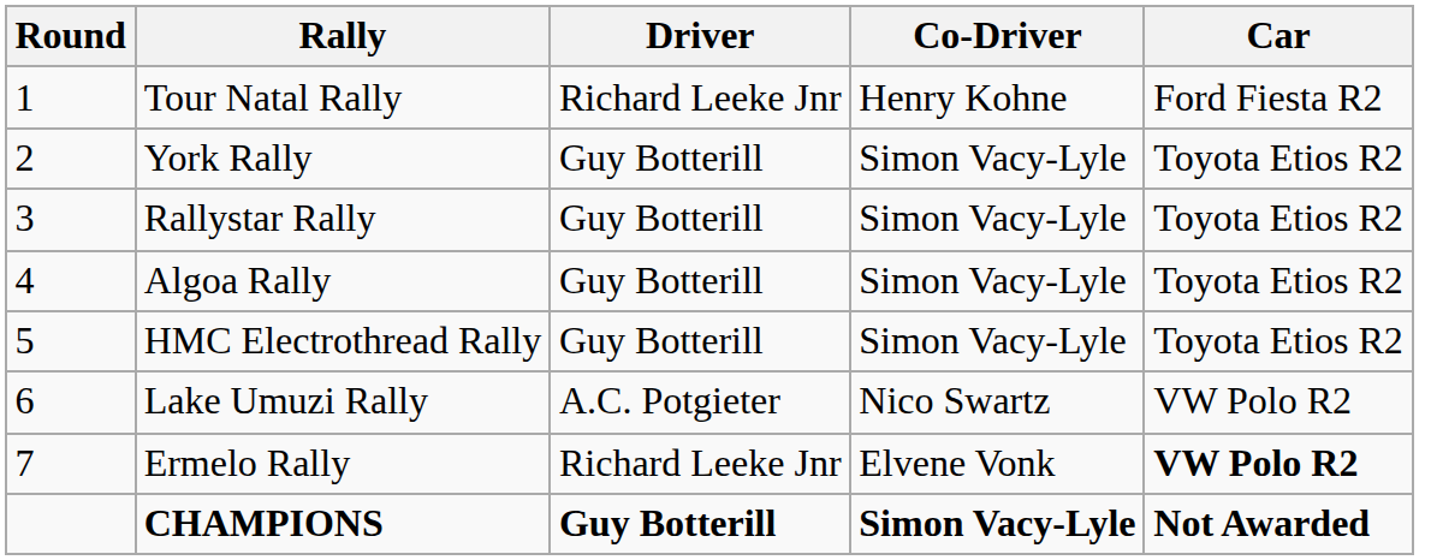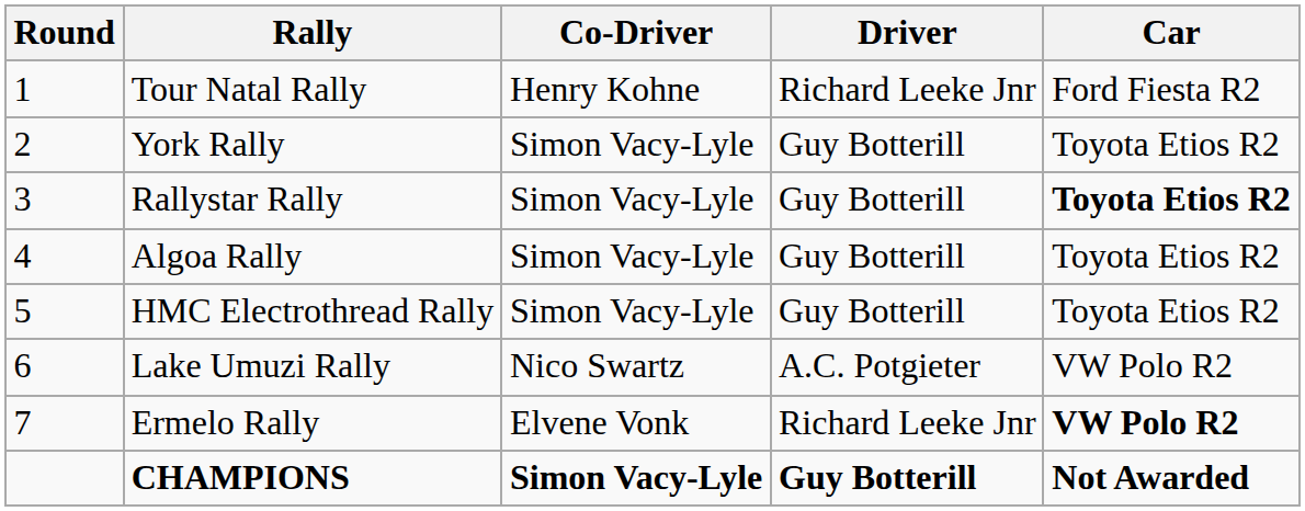columns swapped: Driver <-> Co-Driver
Rallystar Rally | Car: normal -> bold
